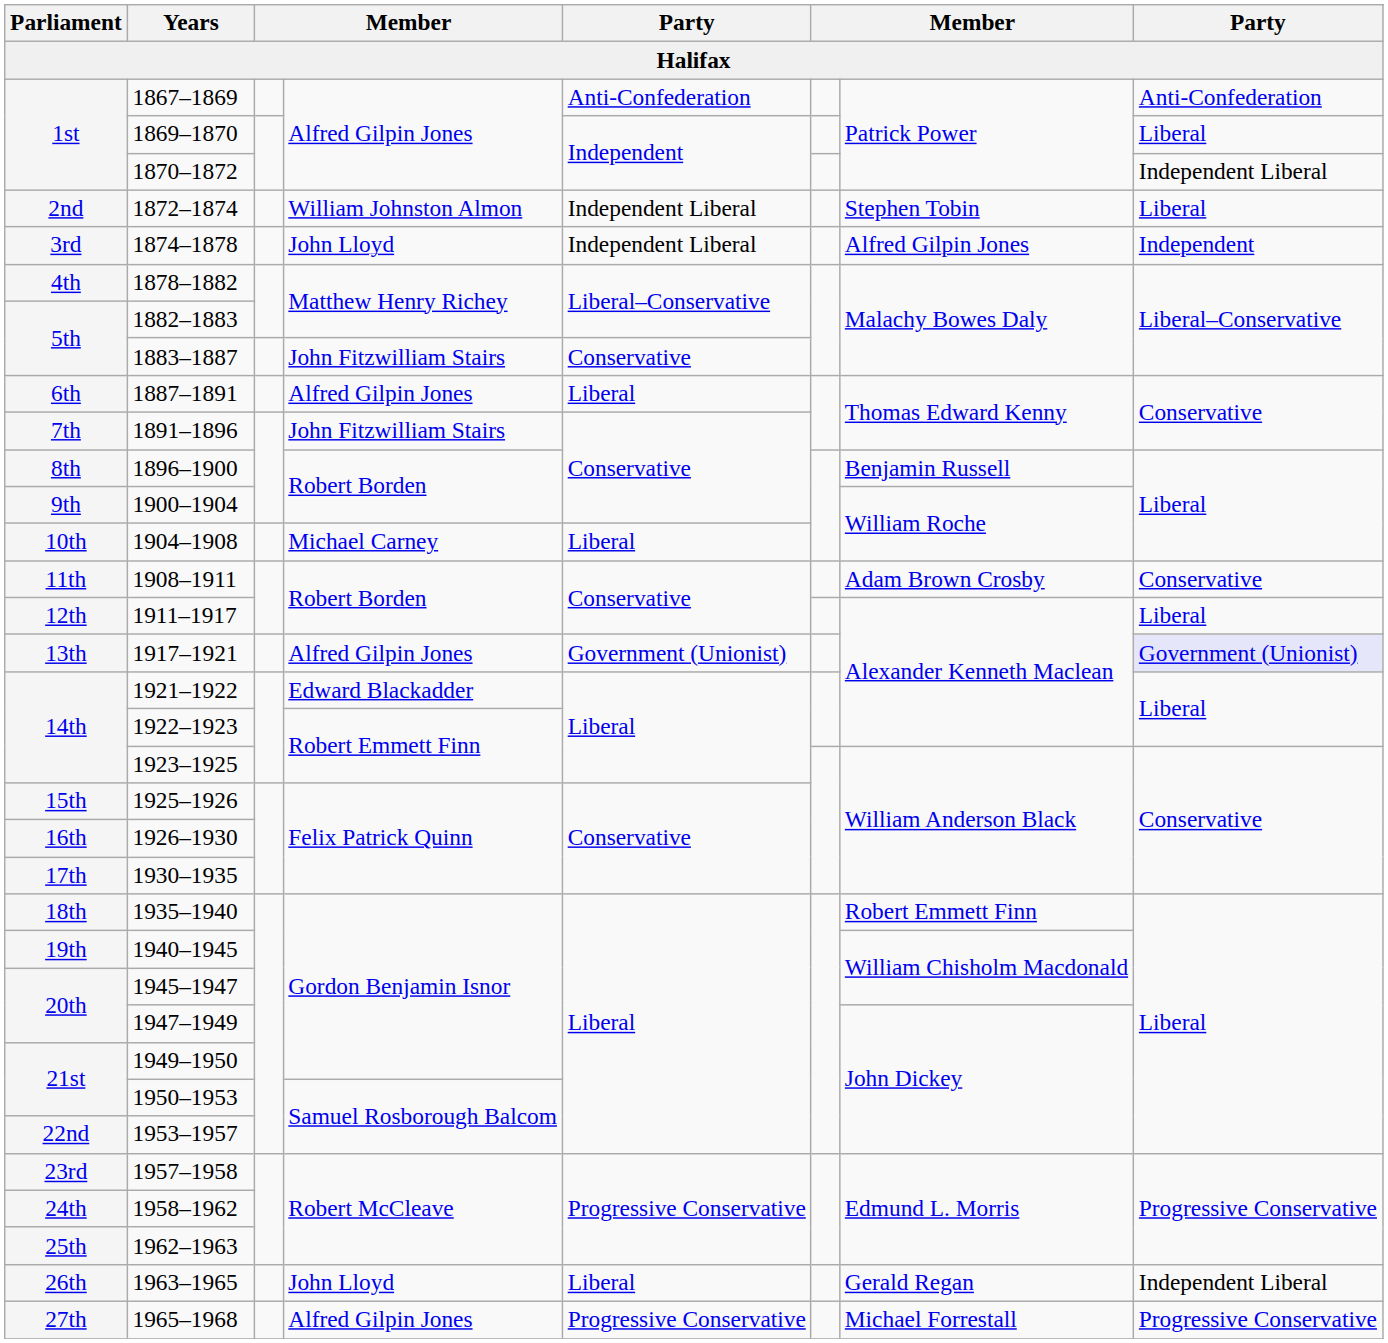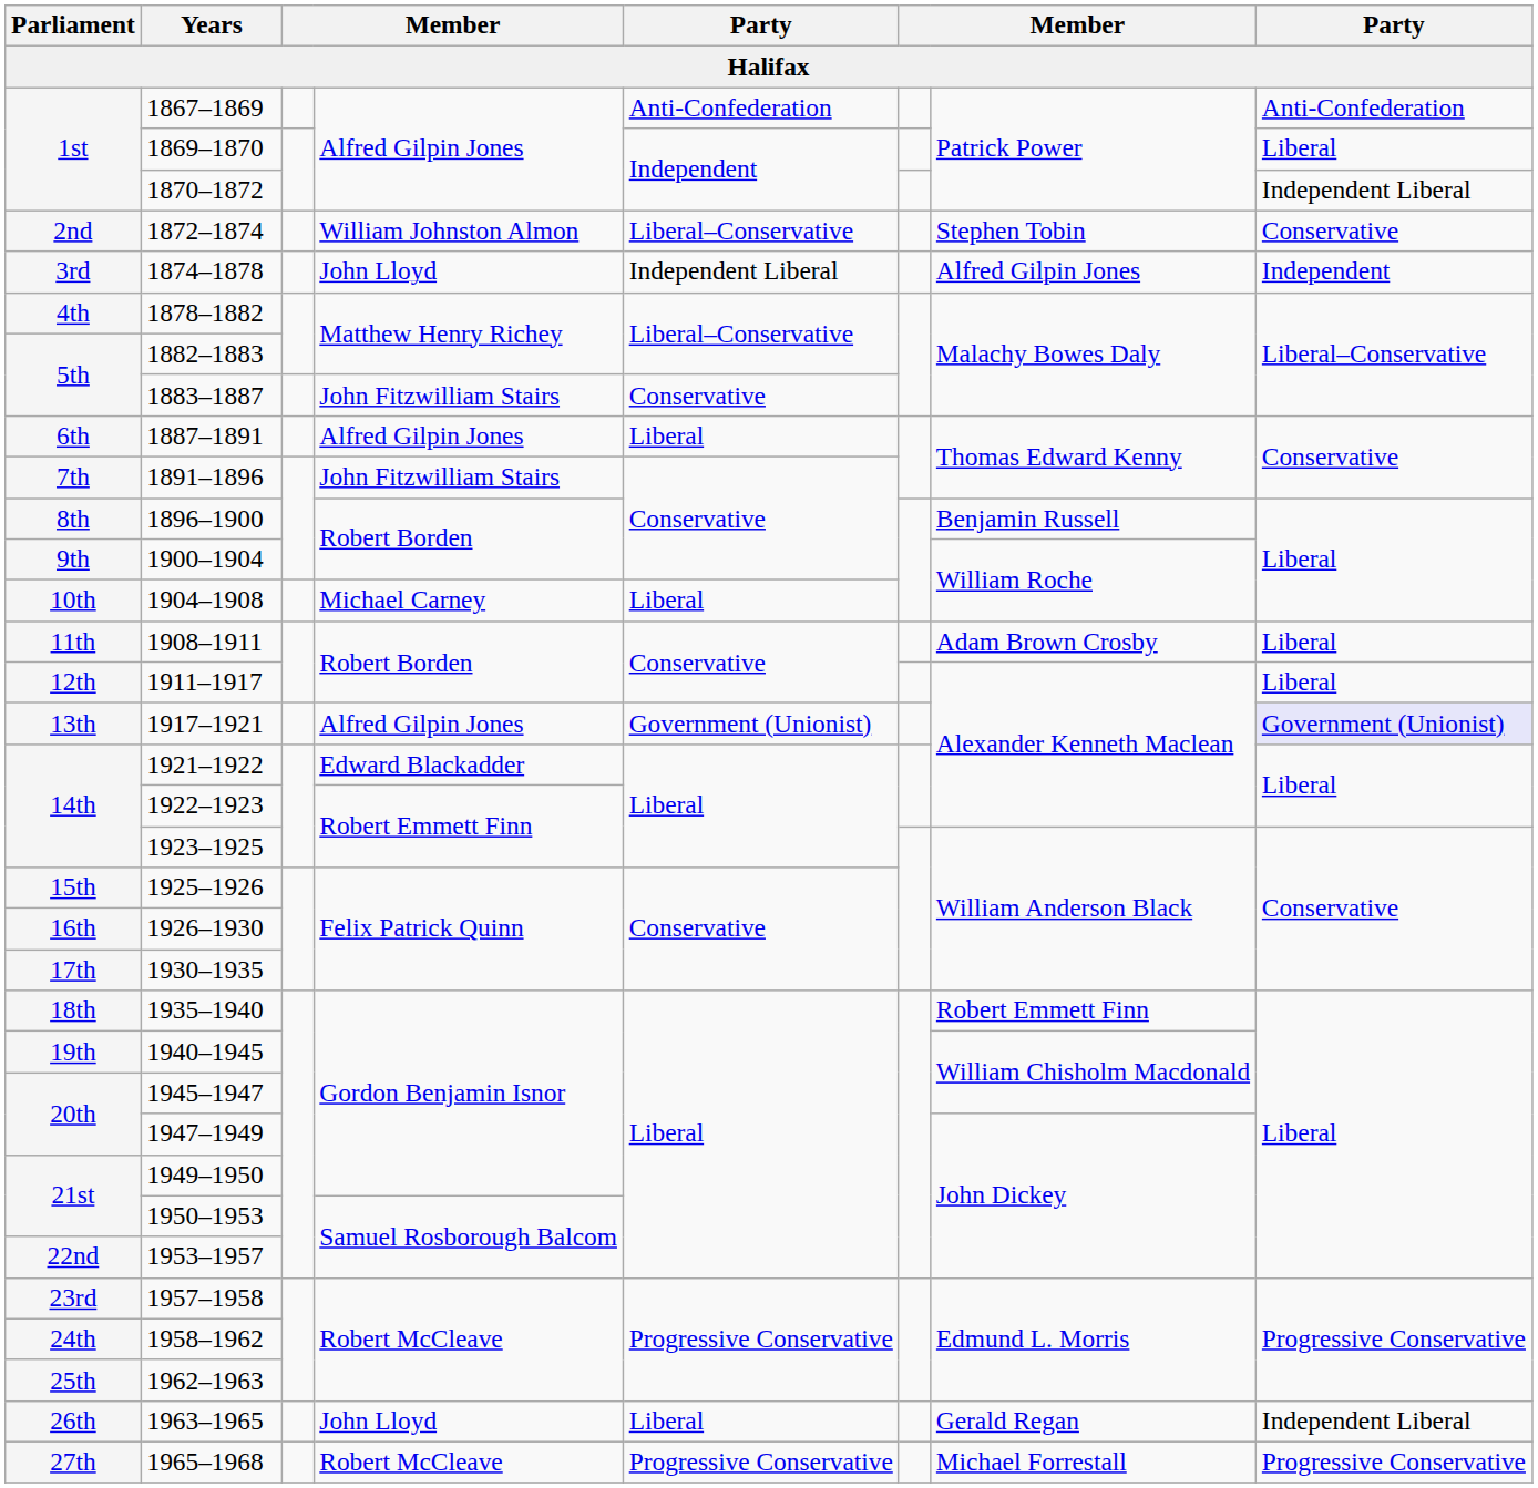1872–1874 | column 5: Independent Liberal -> Liberal–Conservative
1872–1874 | column 8: Liberal -> Conservative
1908–1911 | column 8: Conservative -> Liberal
1965–1968 | column 4: Alfred Gilpin Jones -> Robert McCleave
